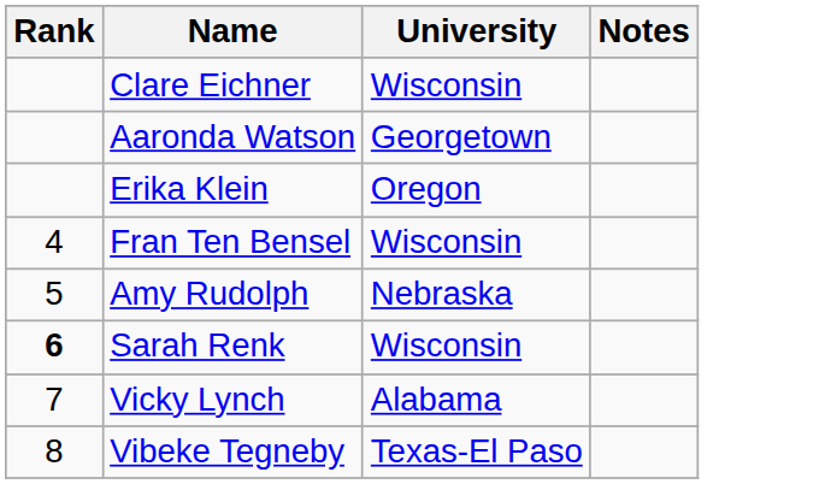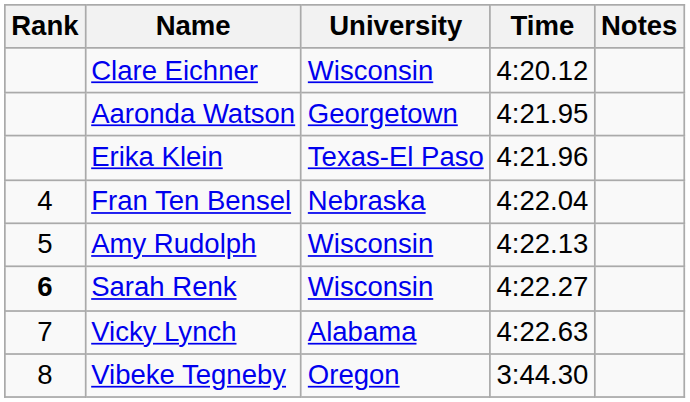+ column: Time | 4:20.12 | 4:21.95 | 4:21.96 | 4:22.04 | 4:22.13 | 4:22.27 | 4:22.63 | 3:44.30
Erika Klein | University: Oregon -> Texas-El Paso
Fran Ten Bensel | University: Wisconsin -> Nebraska
Amy Rudolph | University: Nebraska -> Wisconsin
Vibeke Tegneby | University: Texas-El Paso -> Oregon
